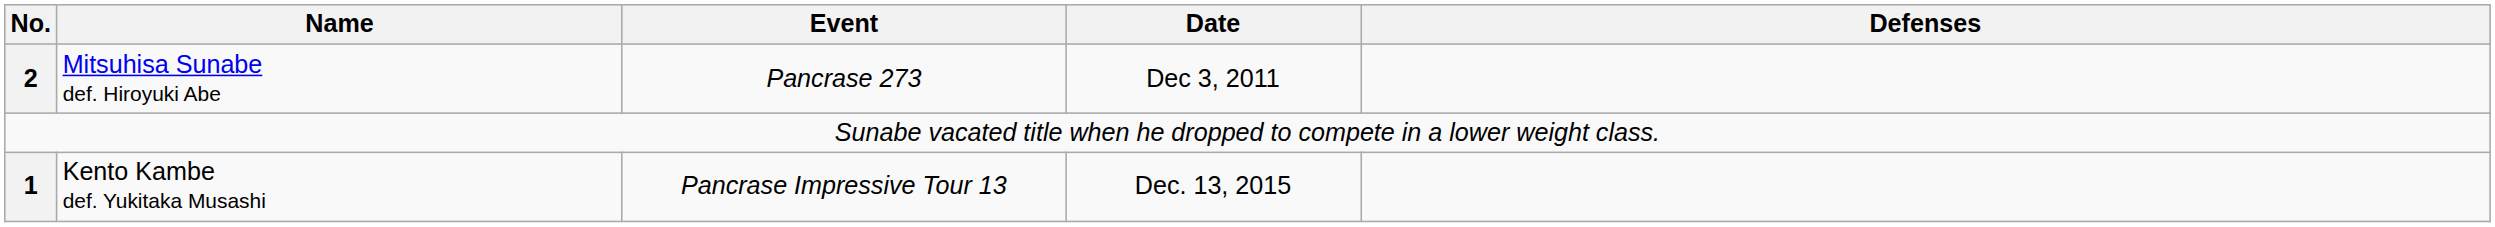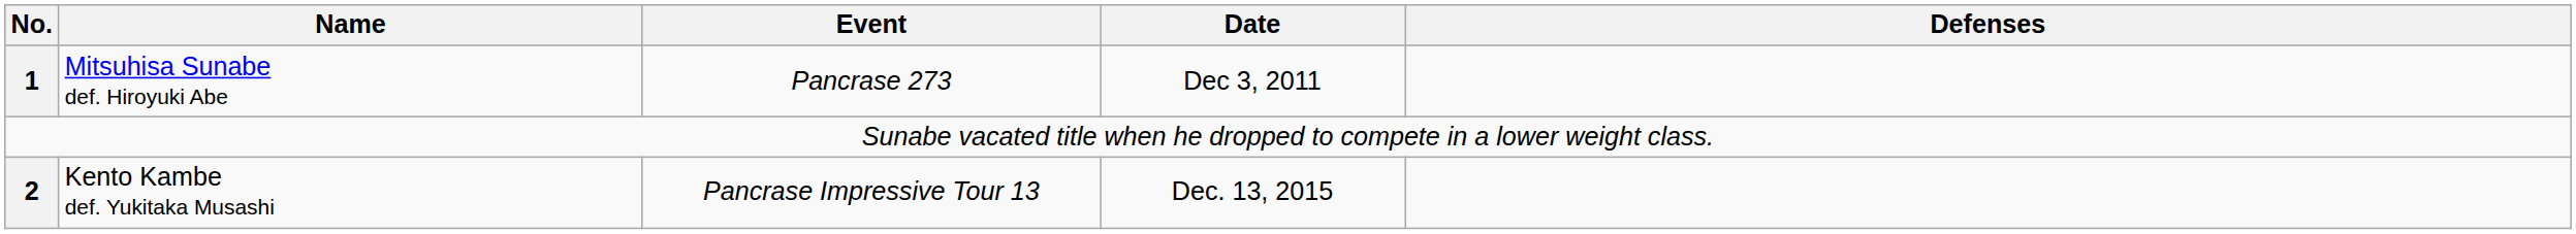Mitsuhisa Sunabe def. Hiroyuki Abe | No.: 2 -> 1
Kento Kambe def. Yukitaka Musashi | No.: 1 -> 2
